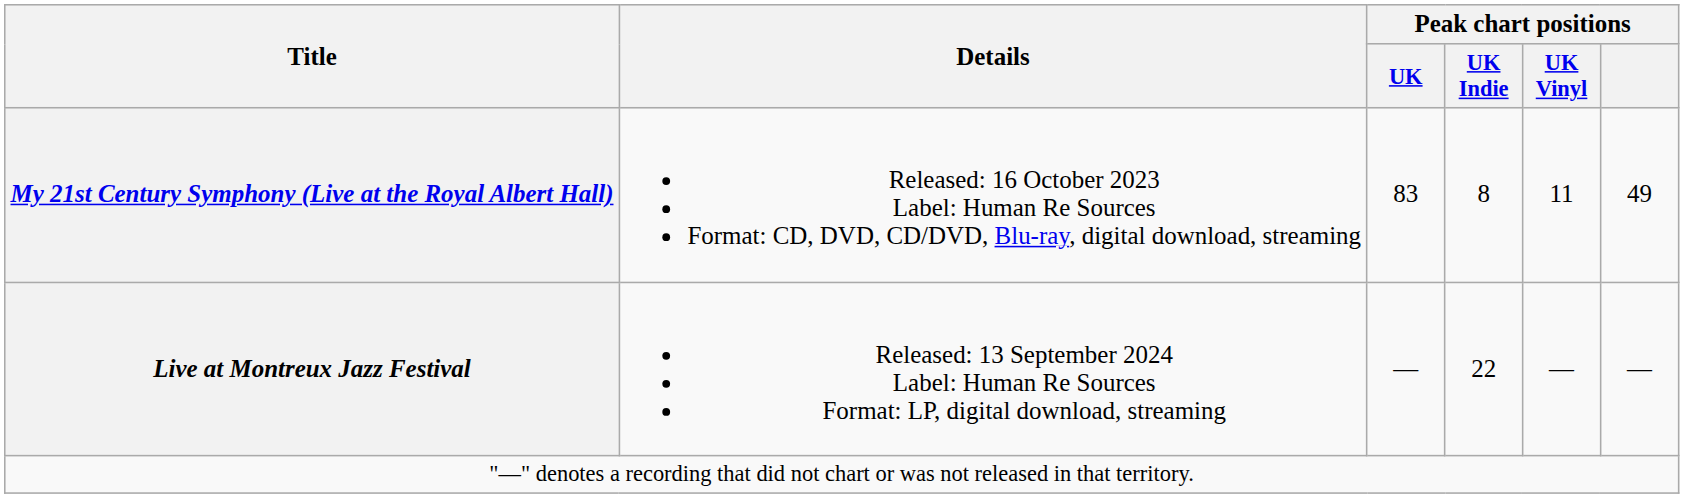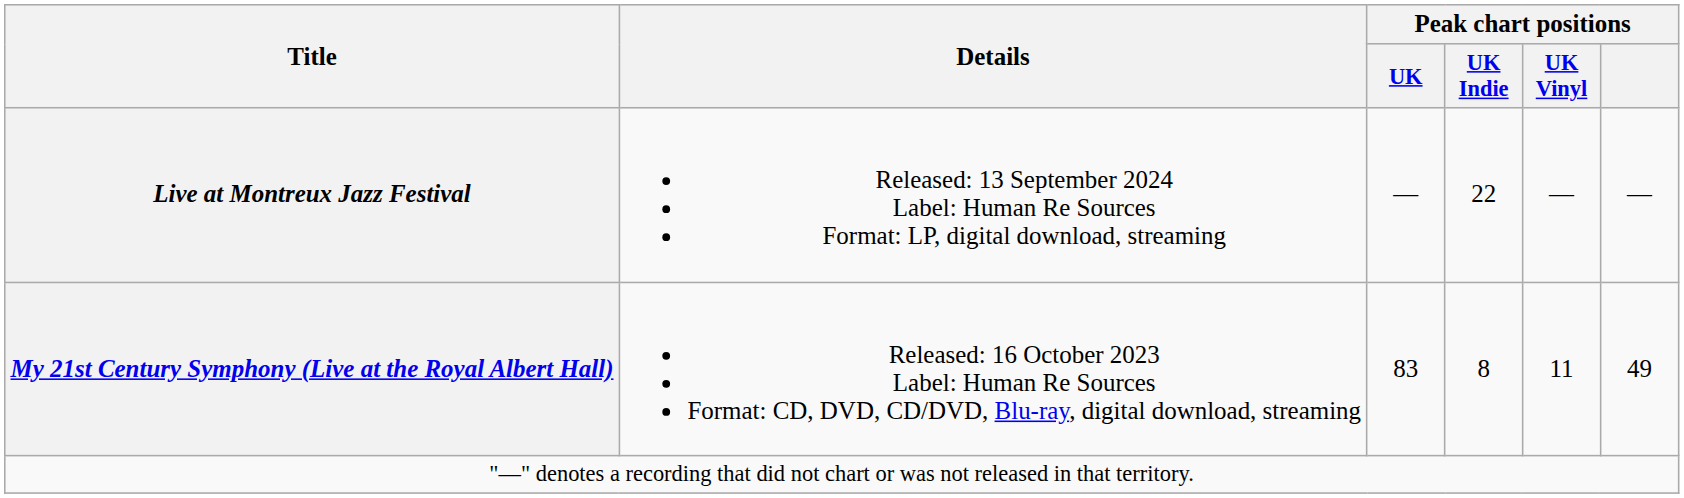rows swapped: My 21st Century Symphony (Live at the Royal Albert Hall) <-> Live at Montreux Jazz Festival
